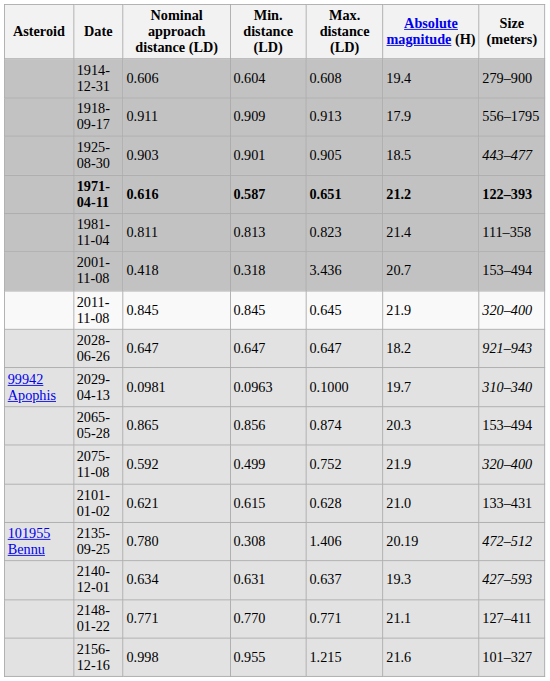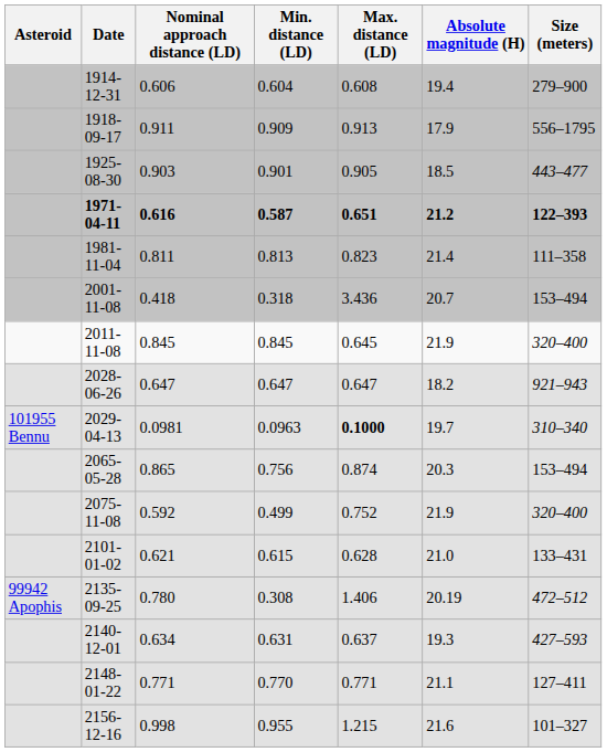2029-04-13 | Asteroid: 99942 Apophis -> 101955 Bennu
2029-04-13 | Max. distance (LD): normal -> bold
2065-05-28 | Min. distance (LD): 0.856 -> 0.756
2135-09-25 | Asteroid: 101955 Bennu -> 99942 Apophis
